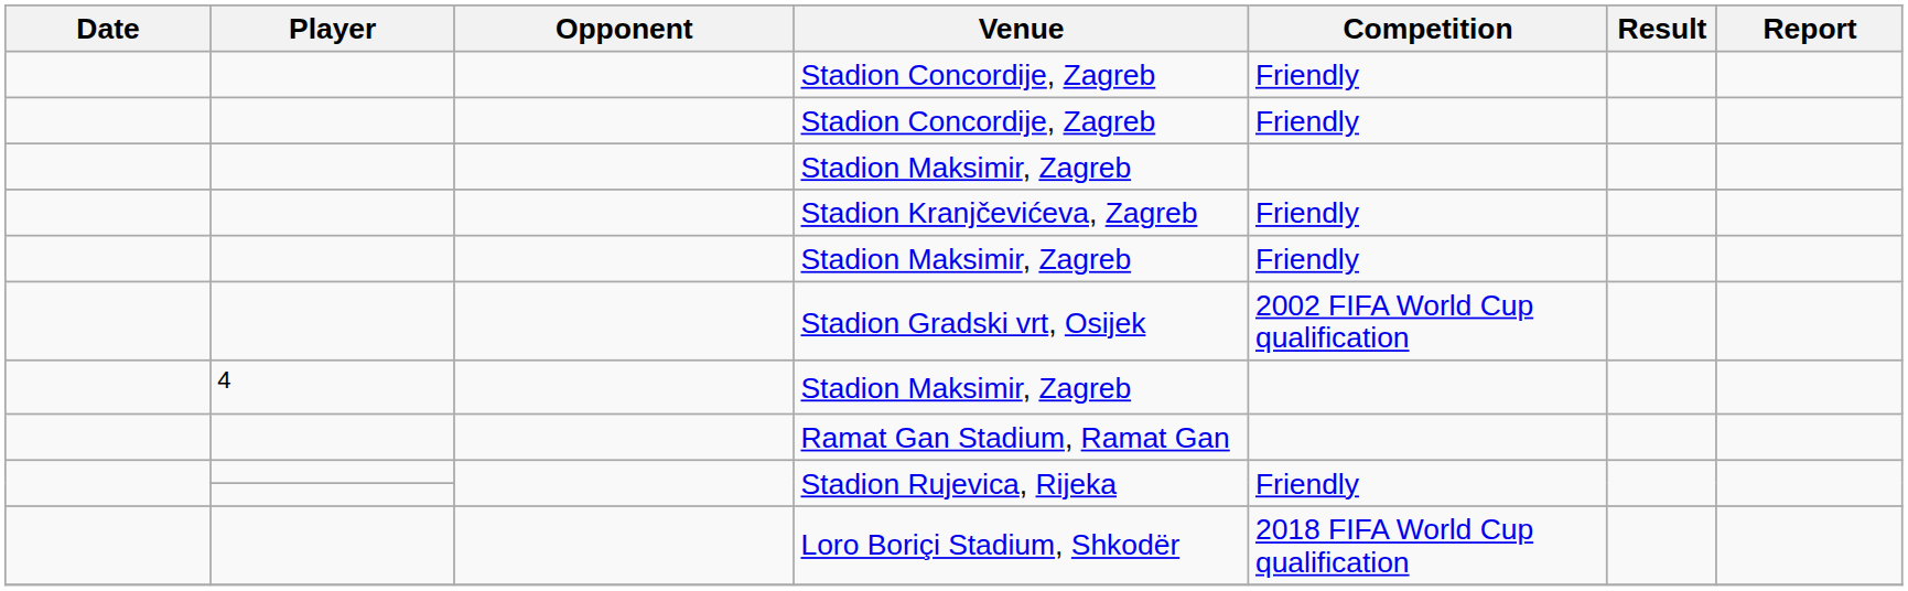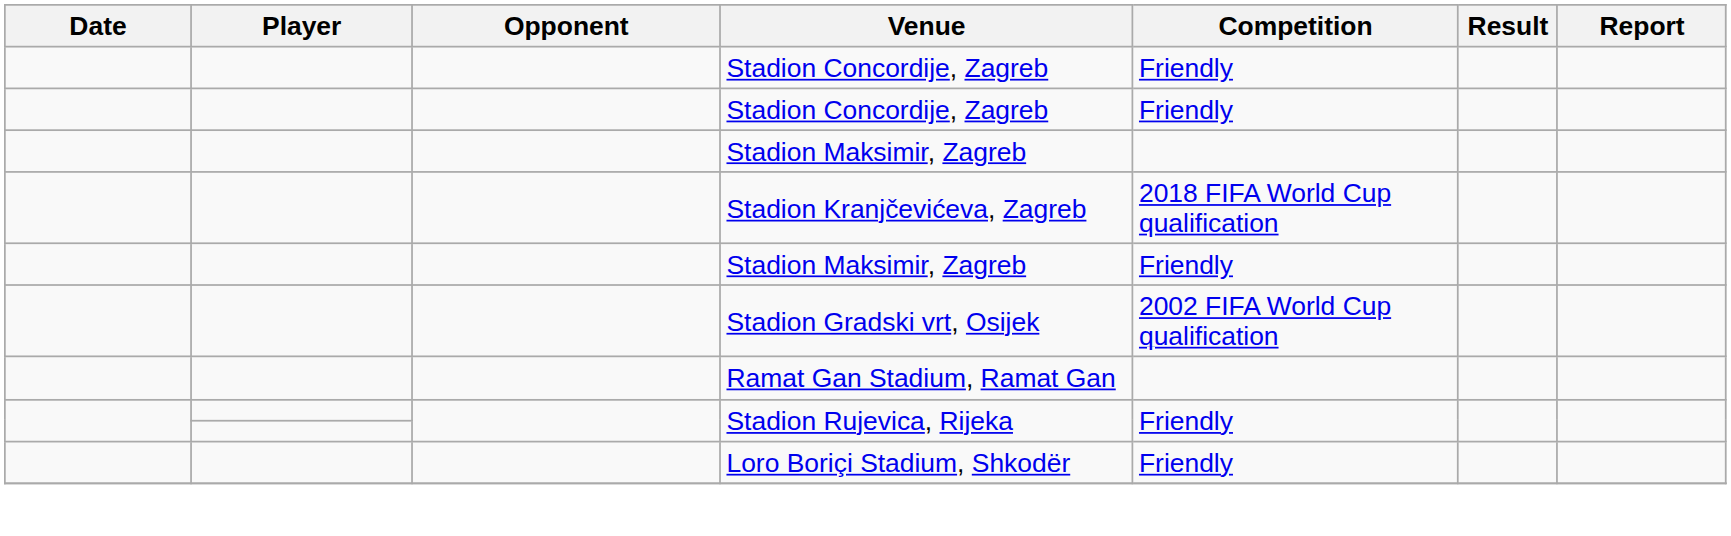Stadion Kranjčevićeva, Zagreb | Competition: Friendly -> 2018 FIFA World Cup qualification
- row: 4 | Stadion Maksimir, Zagreb
Loro Boriçi Stadium, Shkodër | Competition: 2018 FIFA World Cup qualification -> Friendly
